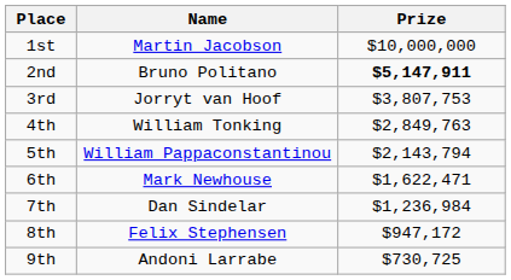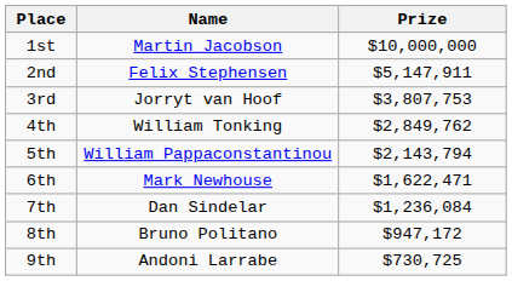2nd | Name: Bruno Politano -> Felix Stephensen
2nd | Prize: bold -> normal
4th | Prize: $2,849,763 -> $2,849,762
7th | Prize: $1,236,984 -> $1,236,084
8th | Name: Felix Stephensen -> Bruno Politano
